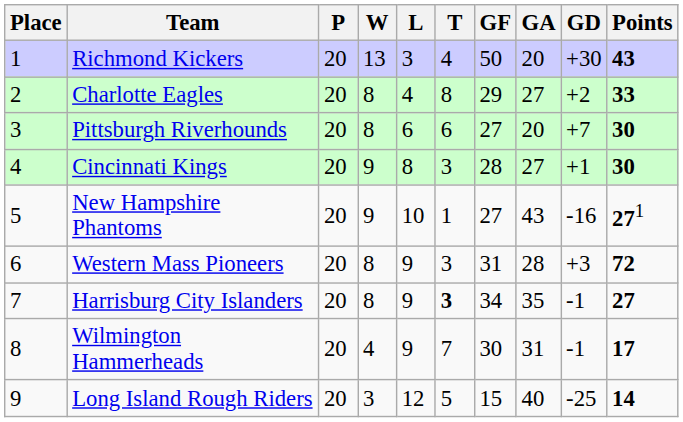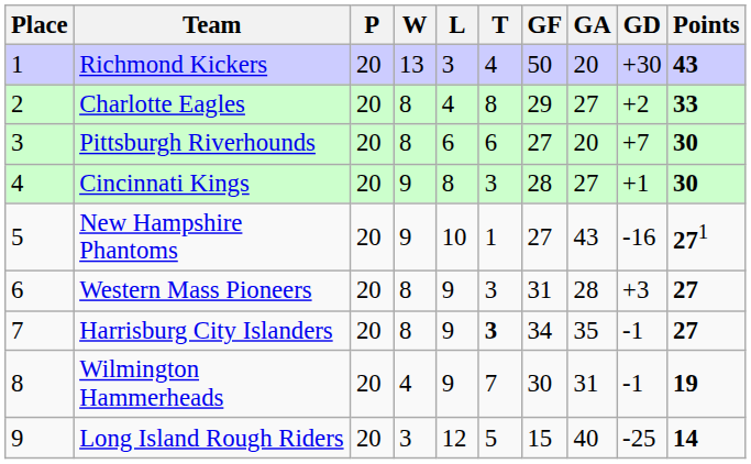Western Mass Pioneers | Points: 72 -> 27
Wilmington Hammerheads | Points: 17 -> 19
